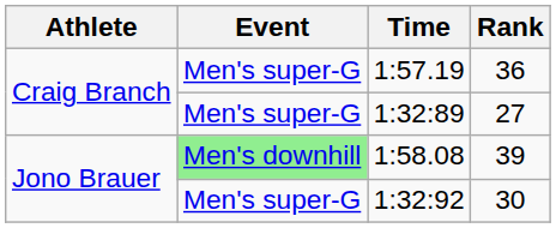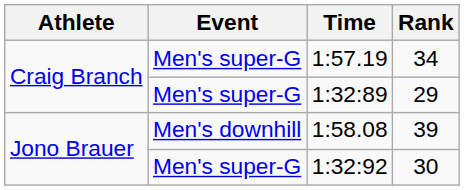1:57.19 | Rank: 36 -> 34
1:32:89 | Rank: 27 -> 29
1:58.08 | Event: lightgreen background -> no background
